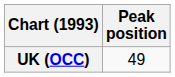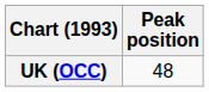UK (OCC) | Peak position: 49 -> 48
